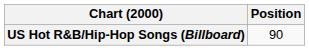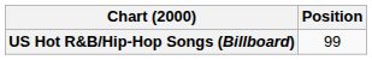US Hot R&B/Hip-Hop Songs (Billboard) | Position: 90 -> 99
